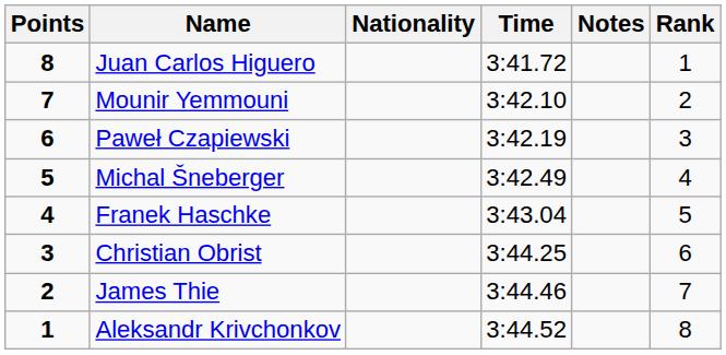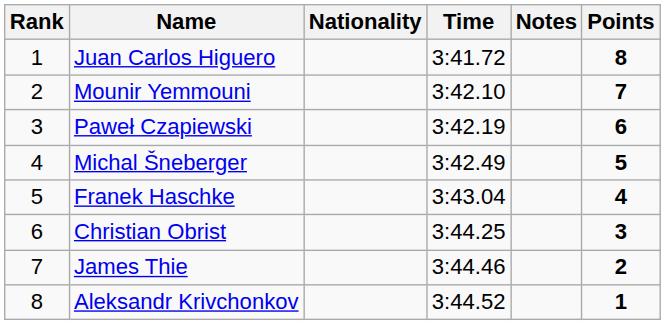columns swapped: Rank <-> Points
